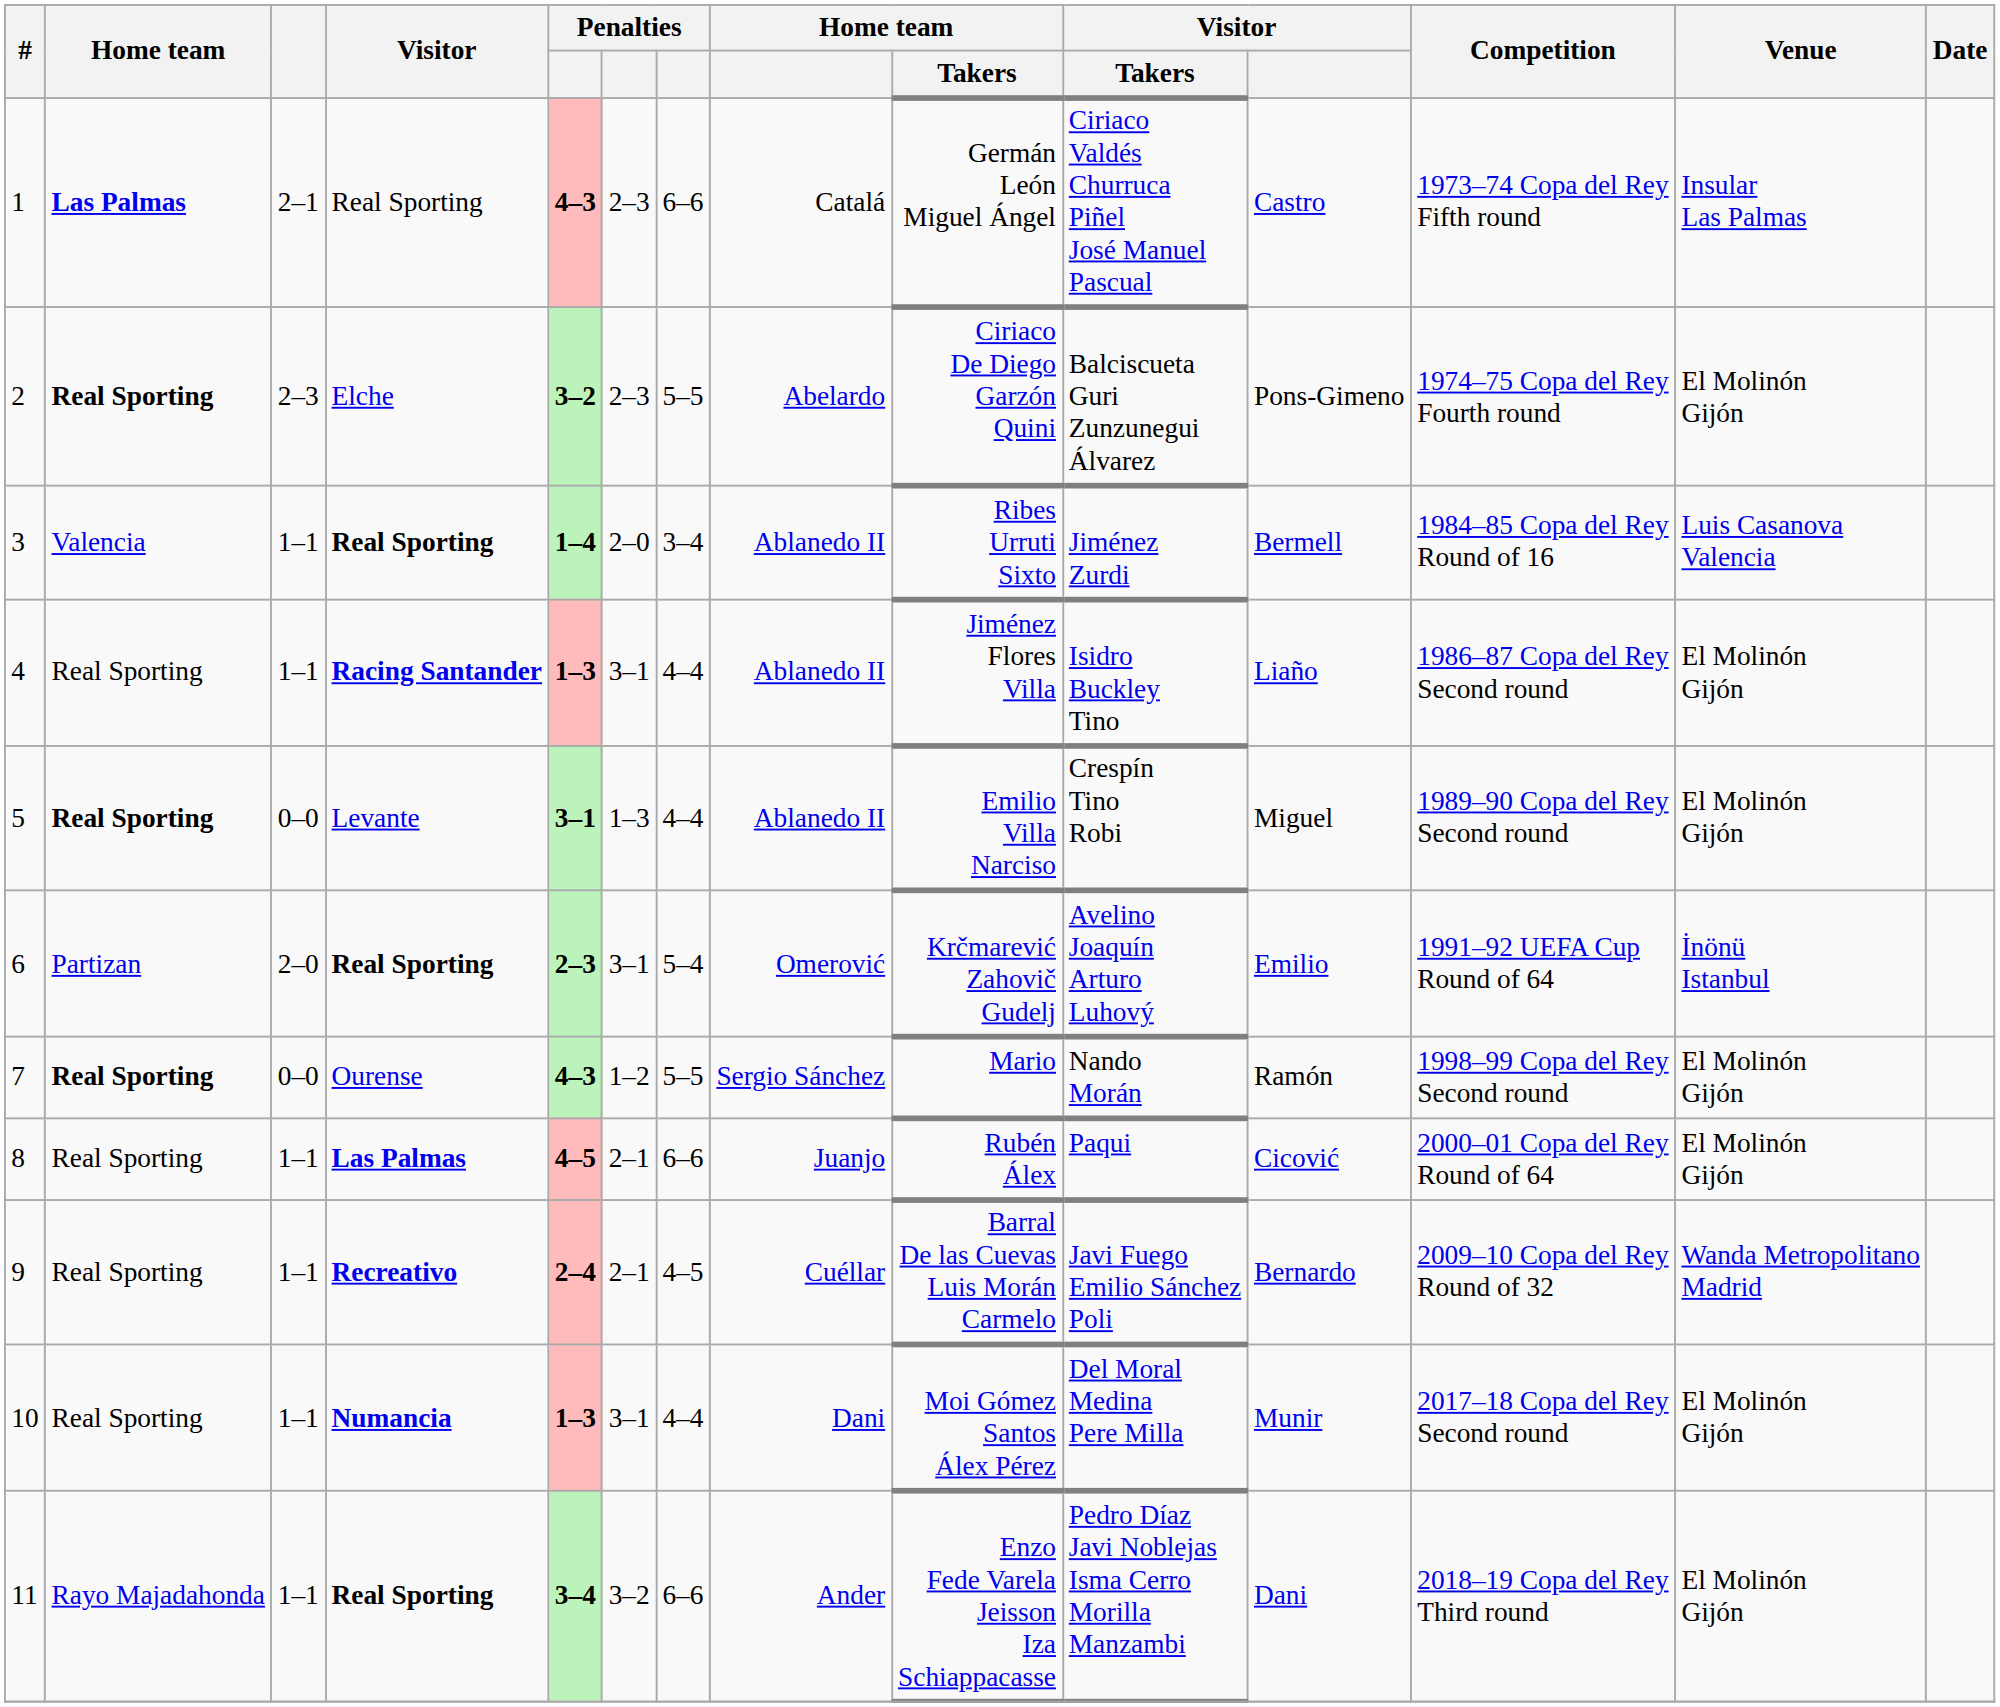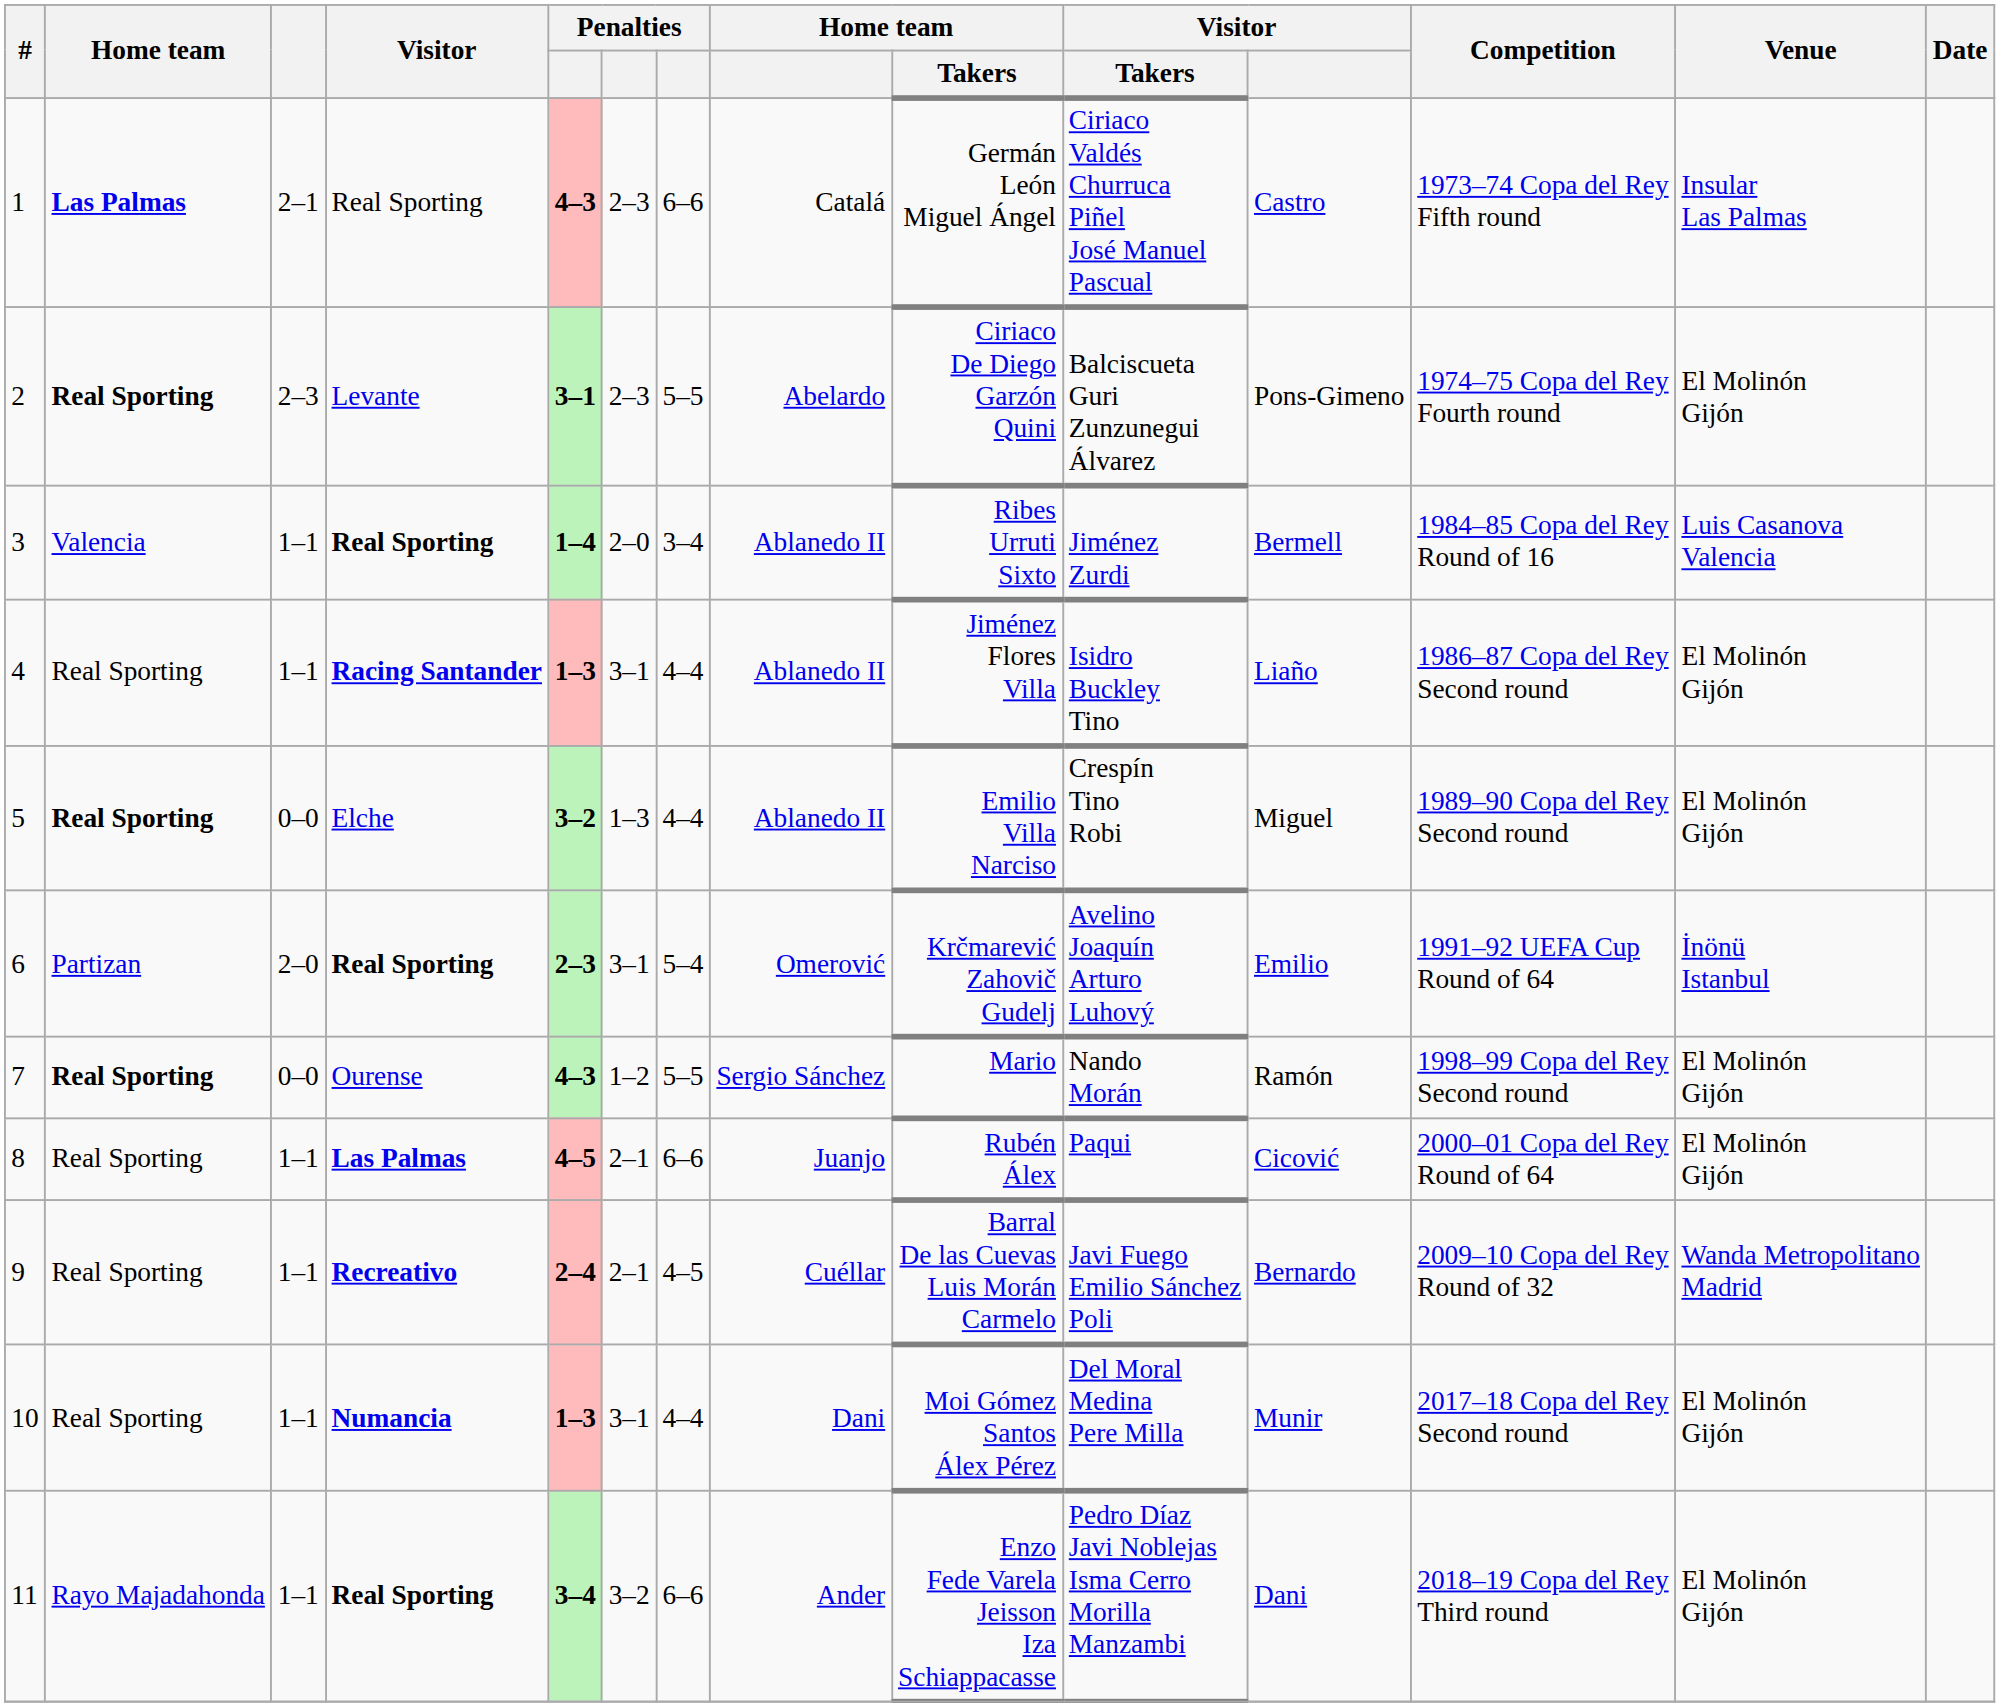2 | column 4: Elche -> Levante
2 | column 5: 3–2 -> 3–1
5 | column 4: Levante -> Elche
5 | column 5: 3–1 -> 3–2
